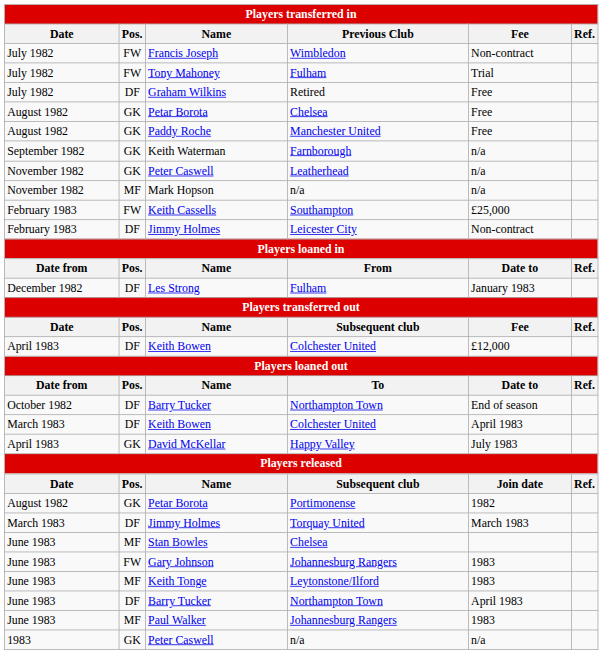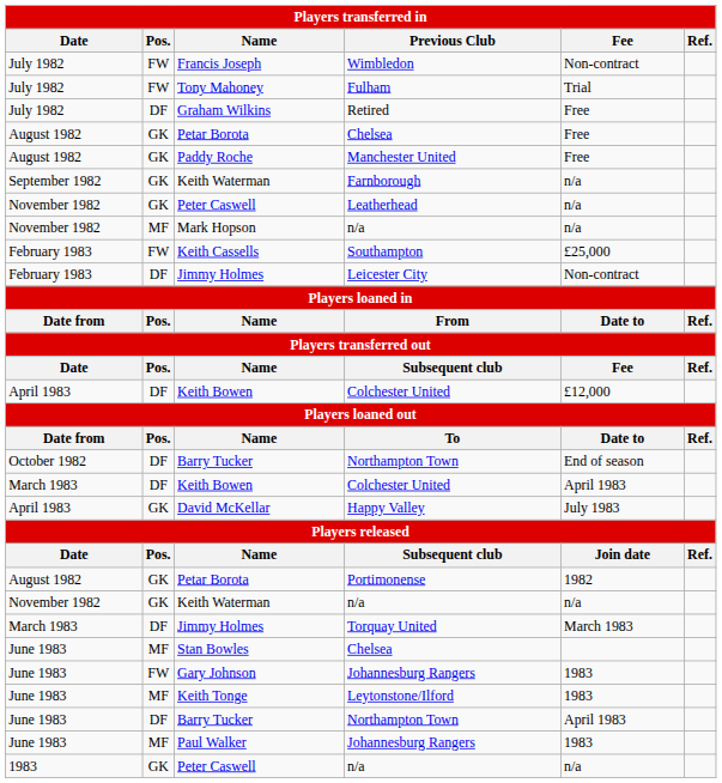- row: December 1982 | DF | Les Strong | Fulham | January 1983
+ row: November 1982 | GK | Keith Waterman | n/a | n/a
